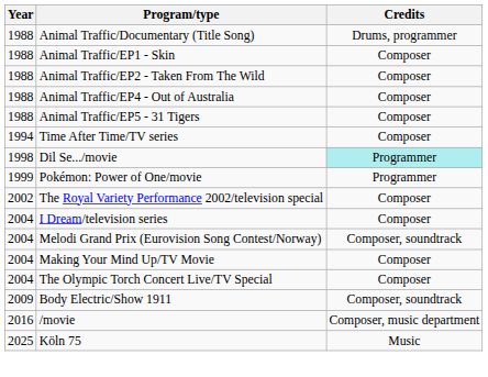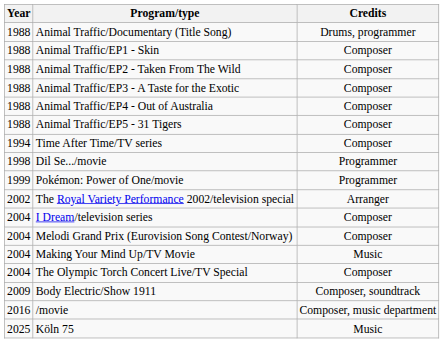+ row: 1988 | Animal Traffic/EP3 - A Taste for the Exotic | Composer
Dil Se.../movie | Credits: paleturquoise background -> no background
The Royal Variety Performance 2002/television special | Credits: Composer -> Arranger
Melodi Grand Prix (Eurovision Song Contest/Norway) | Credits: Composer, soundtrack -> Composer
Making Your Mind Up/TV Movie | Credits: Composer -> Music
